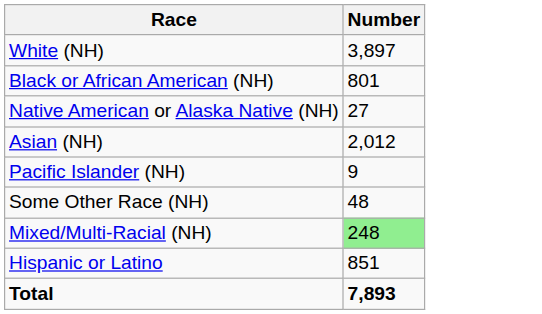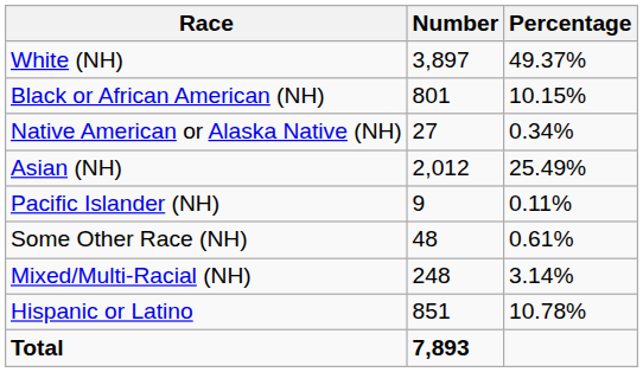+ column: Percentage | 49.37% | 10.15% | 0.34% | 25.49% | 0.11% | 0.61% | 3.14% | 10.78%
Mixed/Multi-Racial (NH) | Number: lightgreen background -> no background
